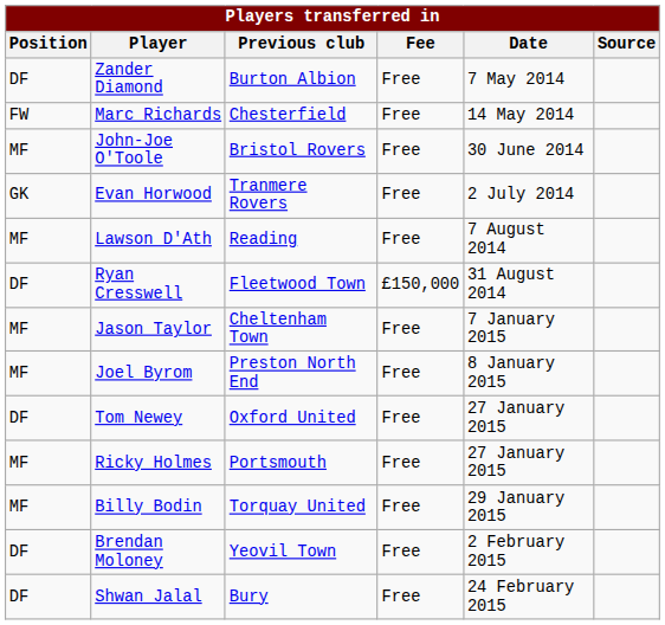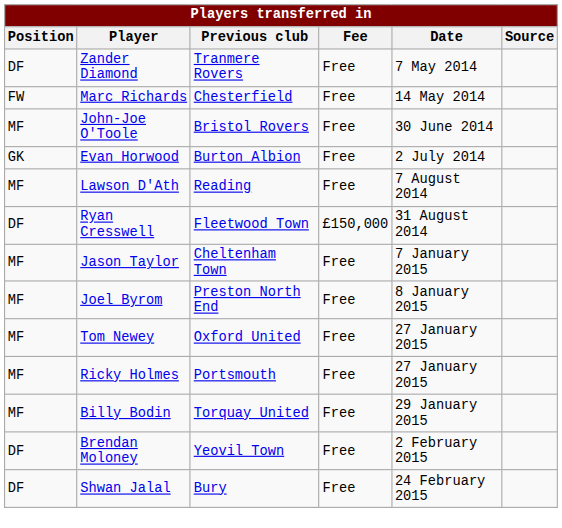Zander Diamond | Previous club: Burton Albion -> Tranmere Rovers
Evan Horwood | Previous club: Tranmere Rovers -> Burton Albion
Tom Newey | Position: DF -> MF
